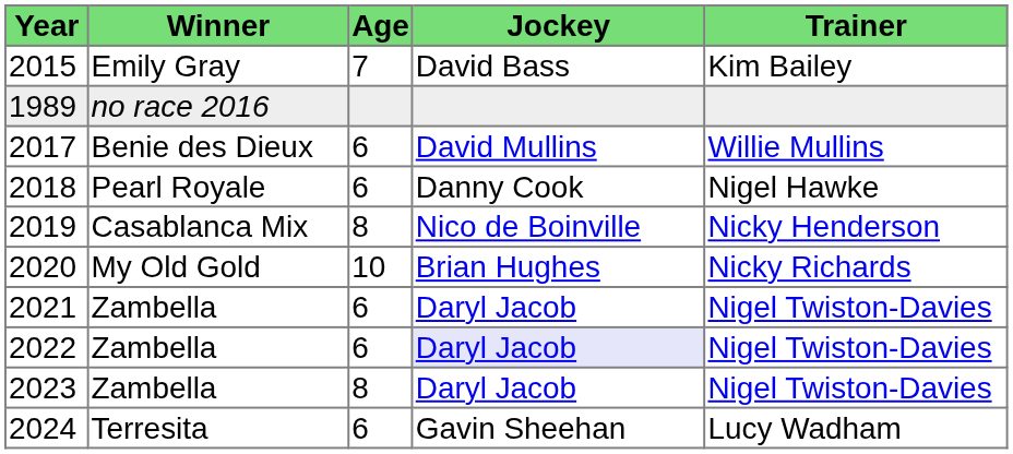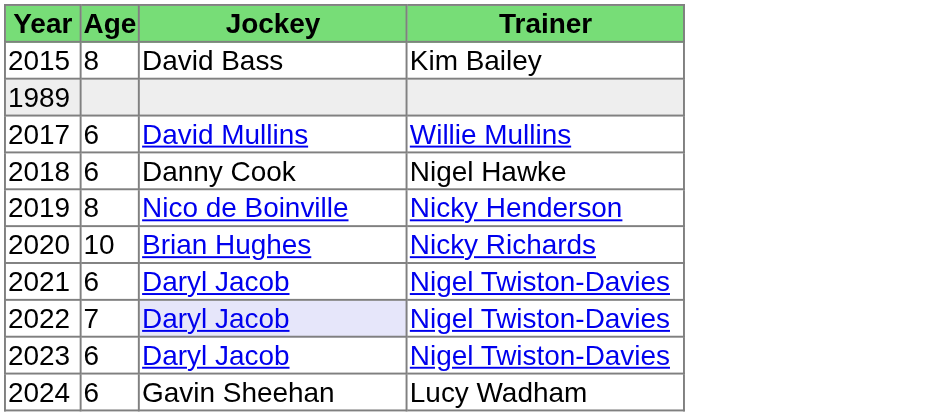- column: Winner | Emily Gray | no race 2016 | Benie des Dieux | Pearl Royale | Casablanca Mix | My Old Gold | Zambella | Zambella | Zambella | Terresita
2015 | Age: 7 -> 8
2022 | Age: 6 -> 7
2023 | Age: 8 -> 6
